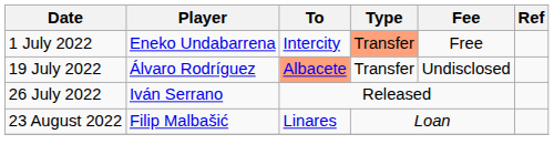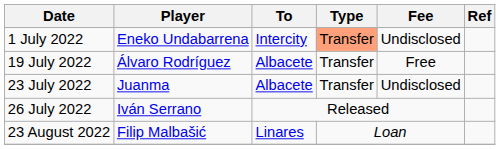1 July 2022 | Fee: Free -> Undisclosed
19 July 2022 | To: lightsalmon background -> no background
19 July 2022 | Fee: Undisclosed -> Free
+ row: 23 July 2022 | Juanma | Albacete | Transfer | Undisclosed
